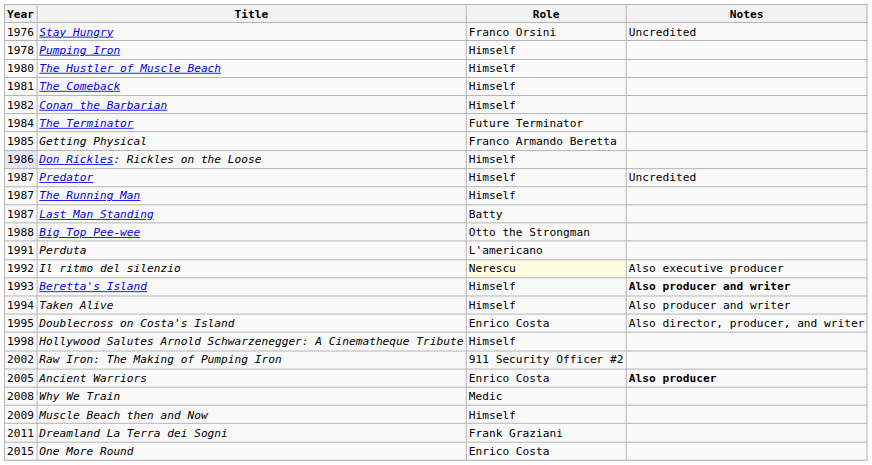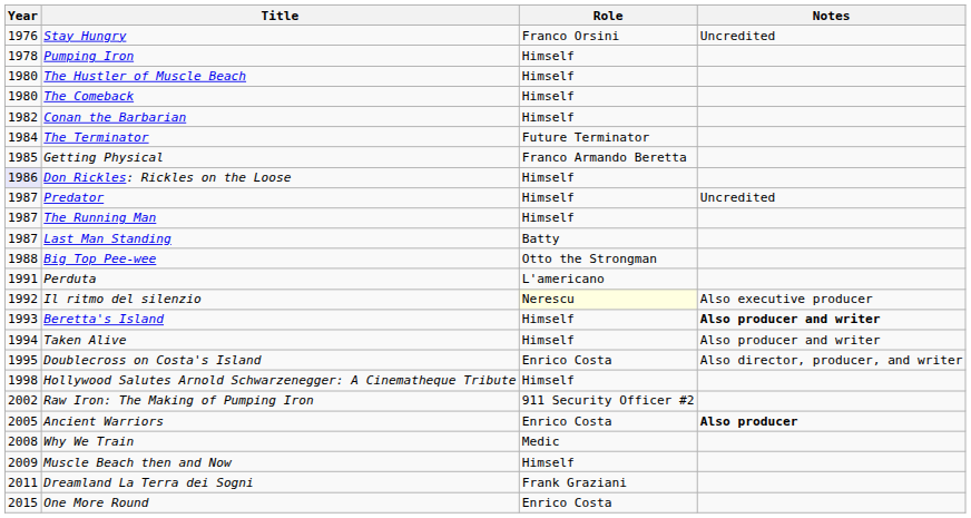The Comeback | Year: 1981 -> 1980
